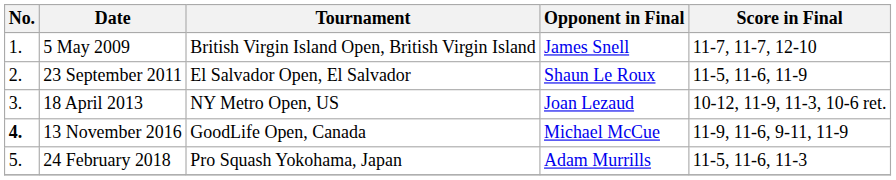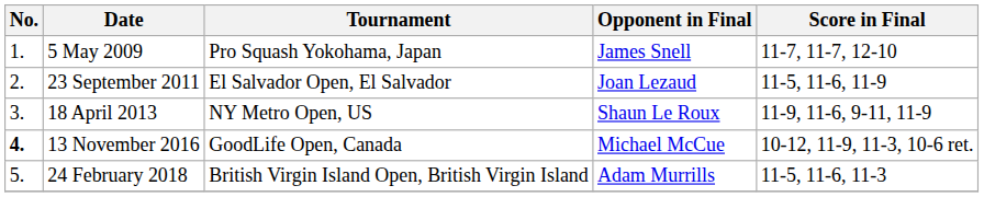5 May 2009 | Tournament: British Virgin Island Open, British Virgin Island -> Pro Squash Yokohama, Japan
23 September 2011 | Opponent in Final: Shaun Le Roux -> Joan Lezaud
18 April 2013 | Opponent in Final: Joan Lezaud -> Shaun Le Roux
18 April 2013 | Score in Final: 10-12, 11-9, 11-3, 10-6 ret. -> 11-9, 11-6, 9-11, 11-9
13 November 2016 | Score in Final: 11-9, 11-6, 9-11, 11-9 -> 10-12, 11-9, 11-3, 10-6 ret.
24 February 2018 | Tournament: Pro Squash Yokohama, Japan -> British Virgin Island Open, British Virgin Island
